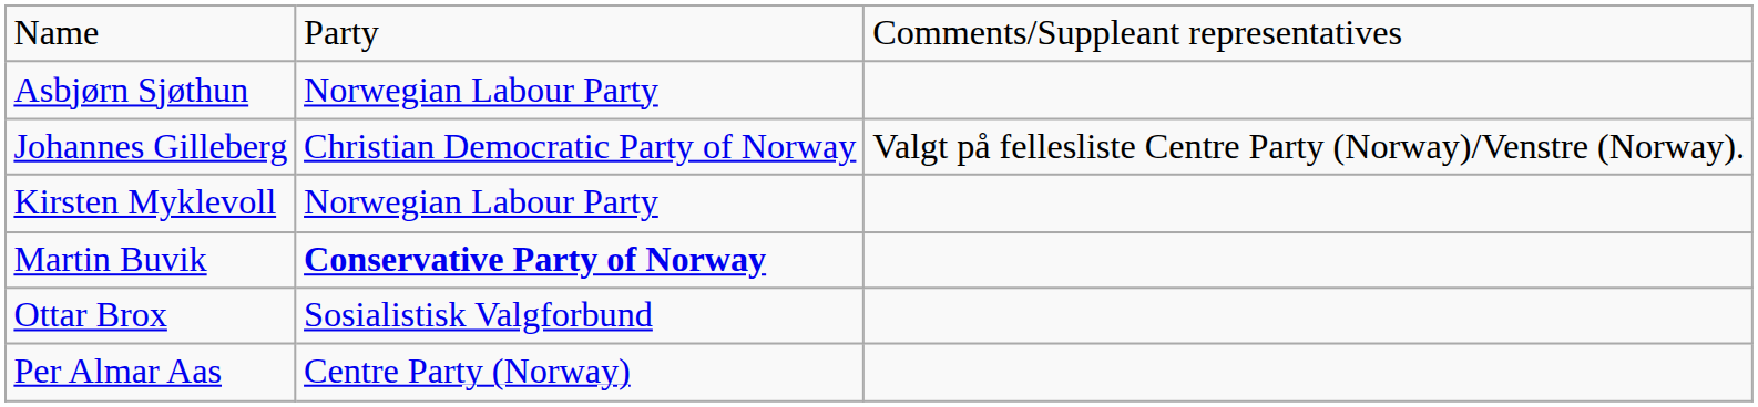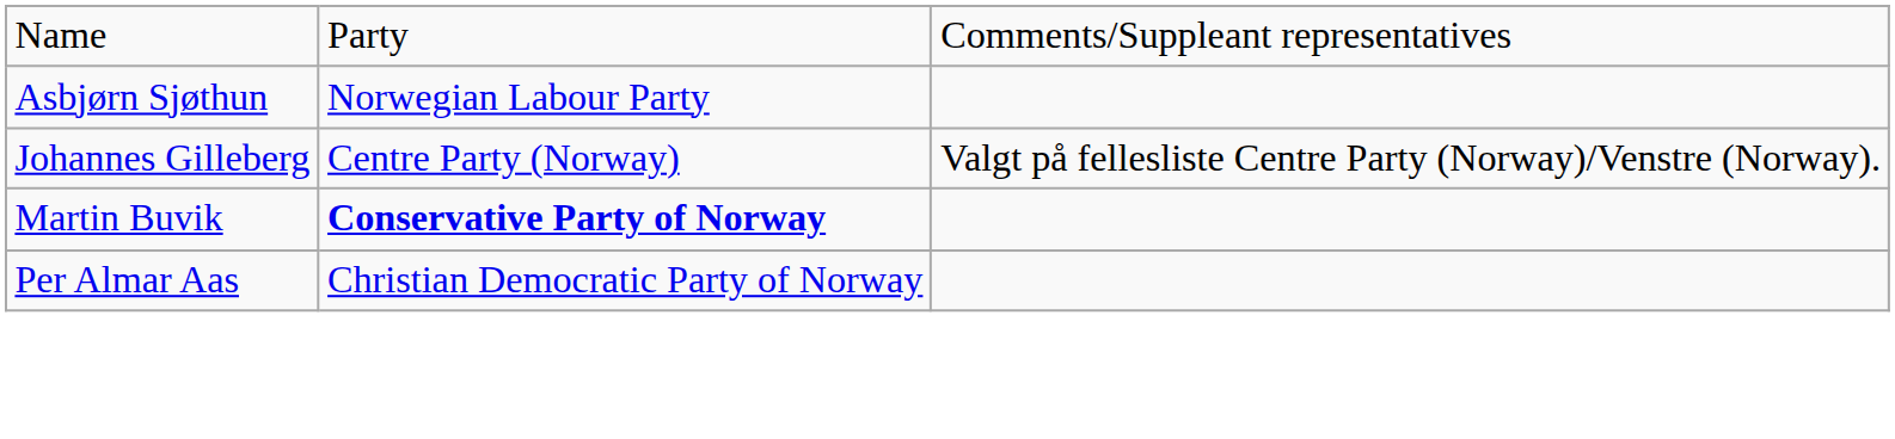Johannes Gilleberg | column 2: Christian Democratic Party of Norway -> Centre Party (Norway)
- row: Kirsten Myklevoll | Norwegian Labour Party
- row: Ottar Brox | Sosialistisk Valgforbund
Per Almar Aas | column 2: Centre Party (Norway) -> Christian Democratic Party of Norway
